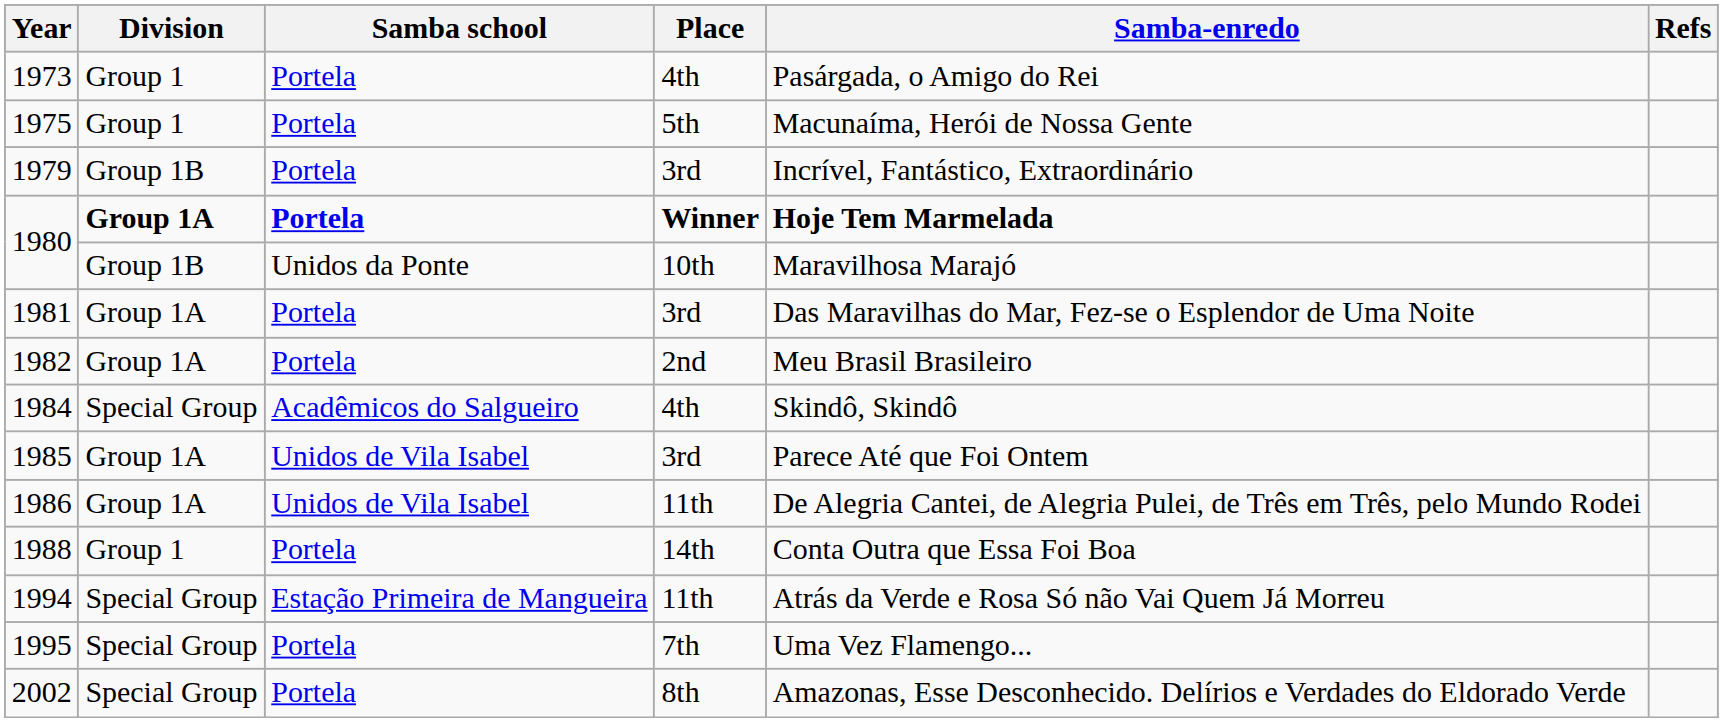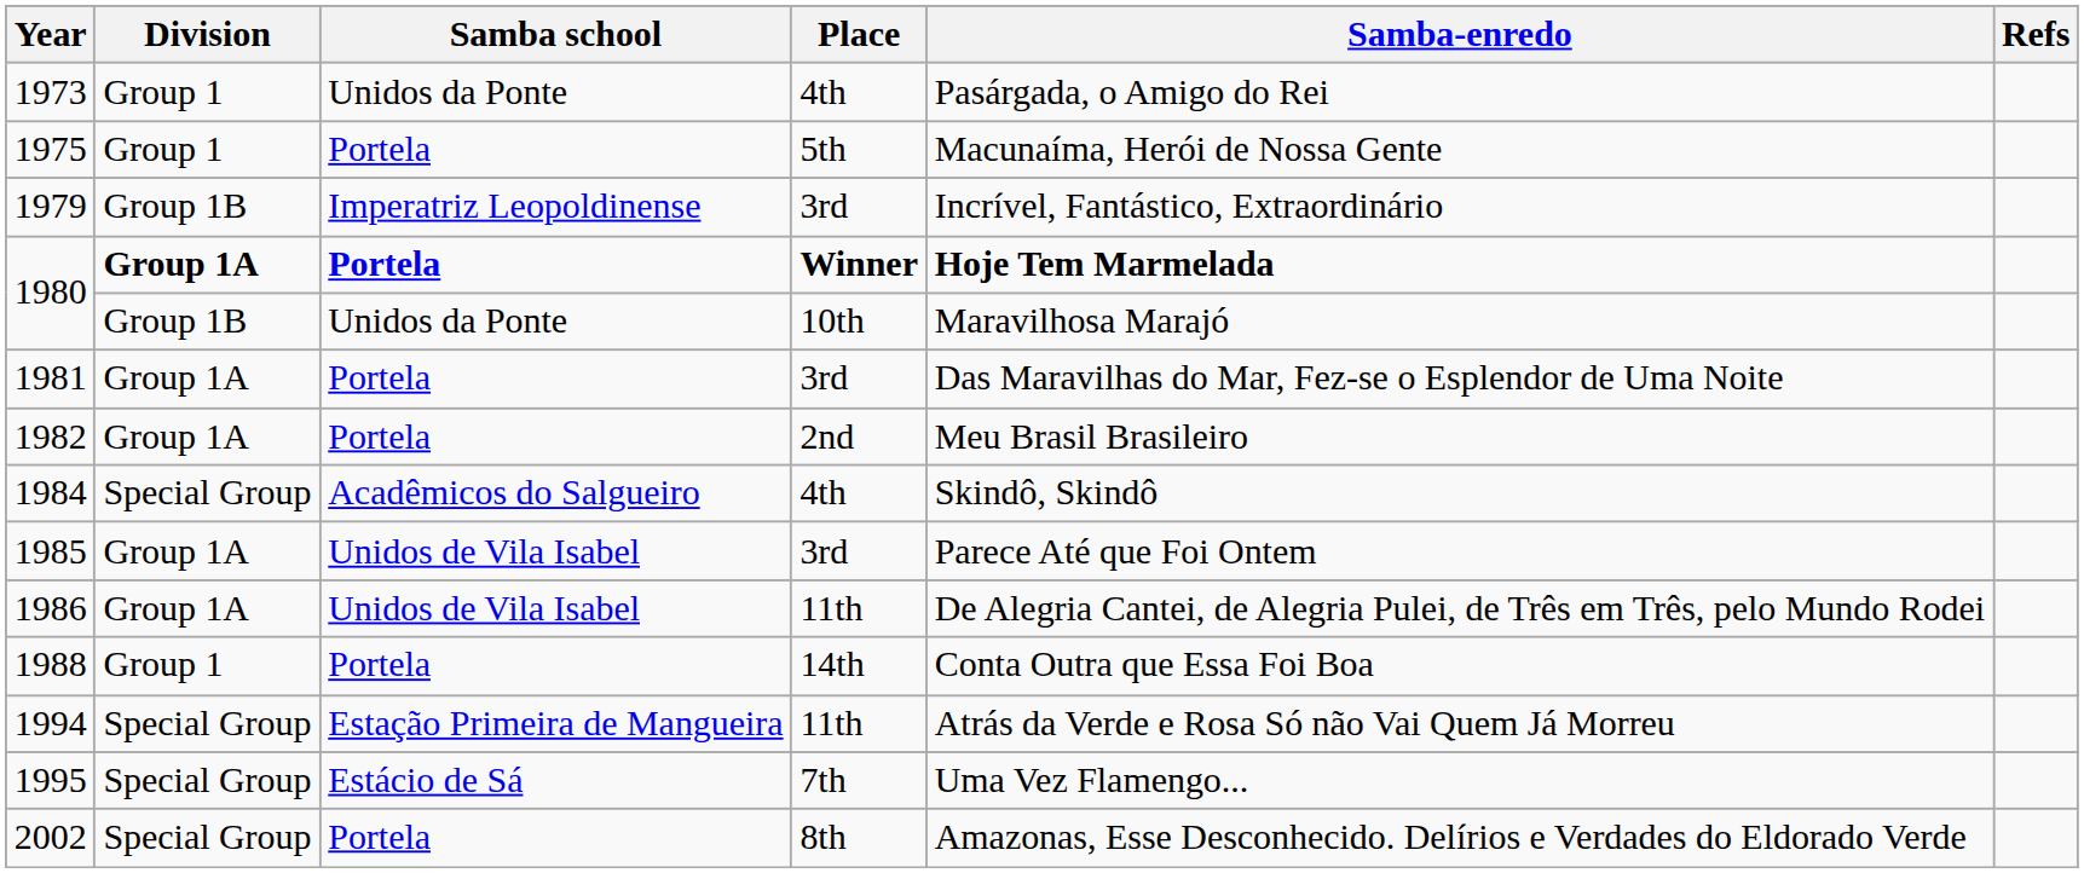1973 | Samba school: Portela -> Unidos da Ponte
1979 | Samba school: Portela -> Imperatriz Leopoldinense
1995 | Samba school: Portela -> Estácio de Sá
